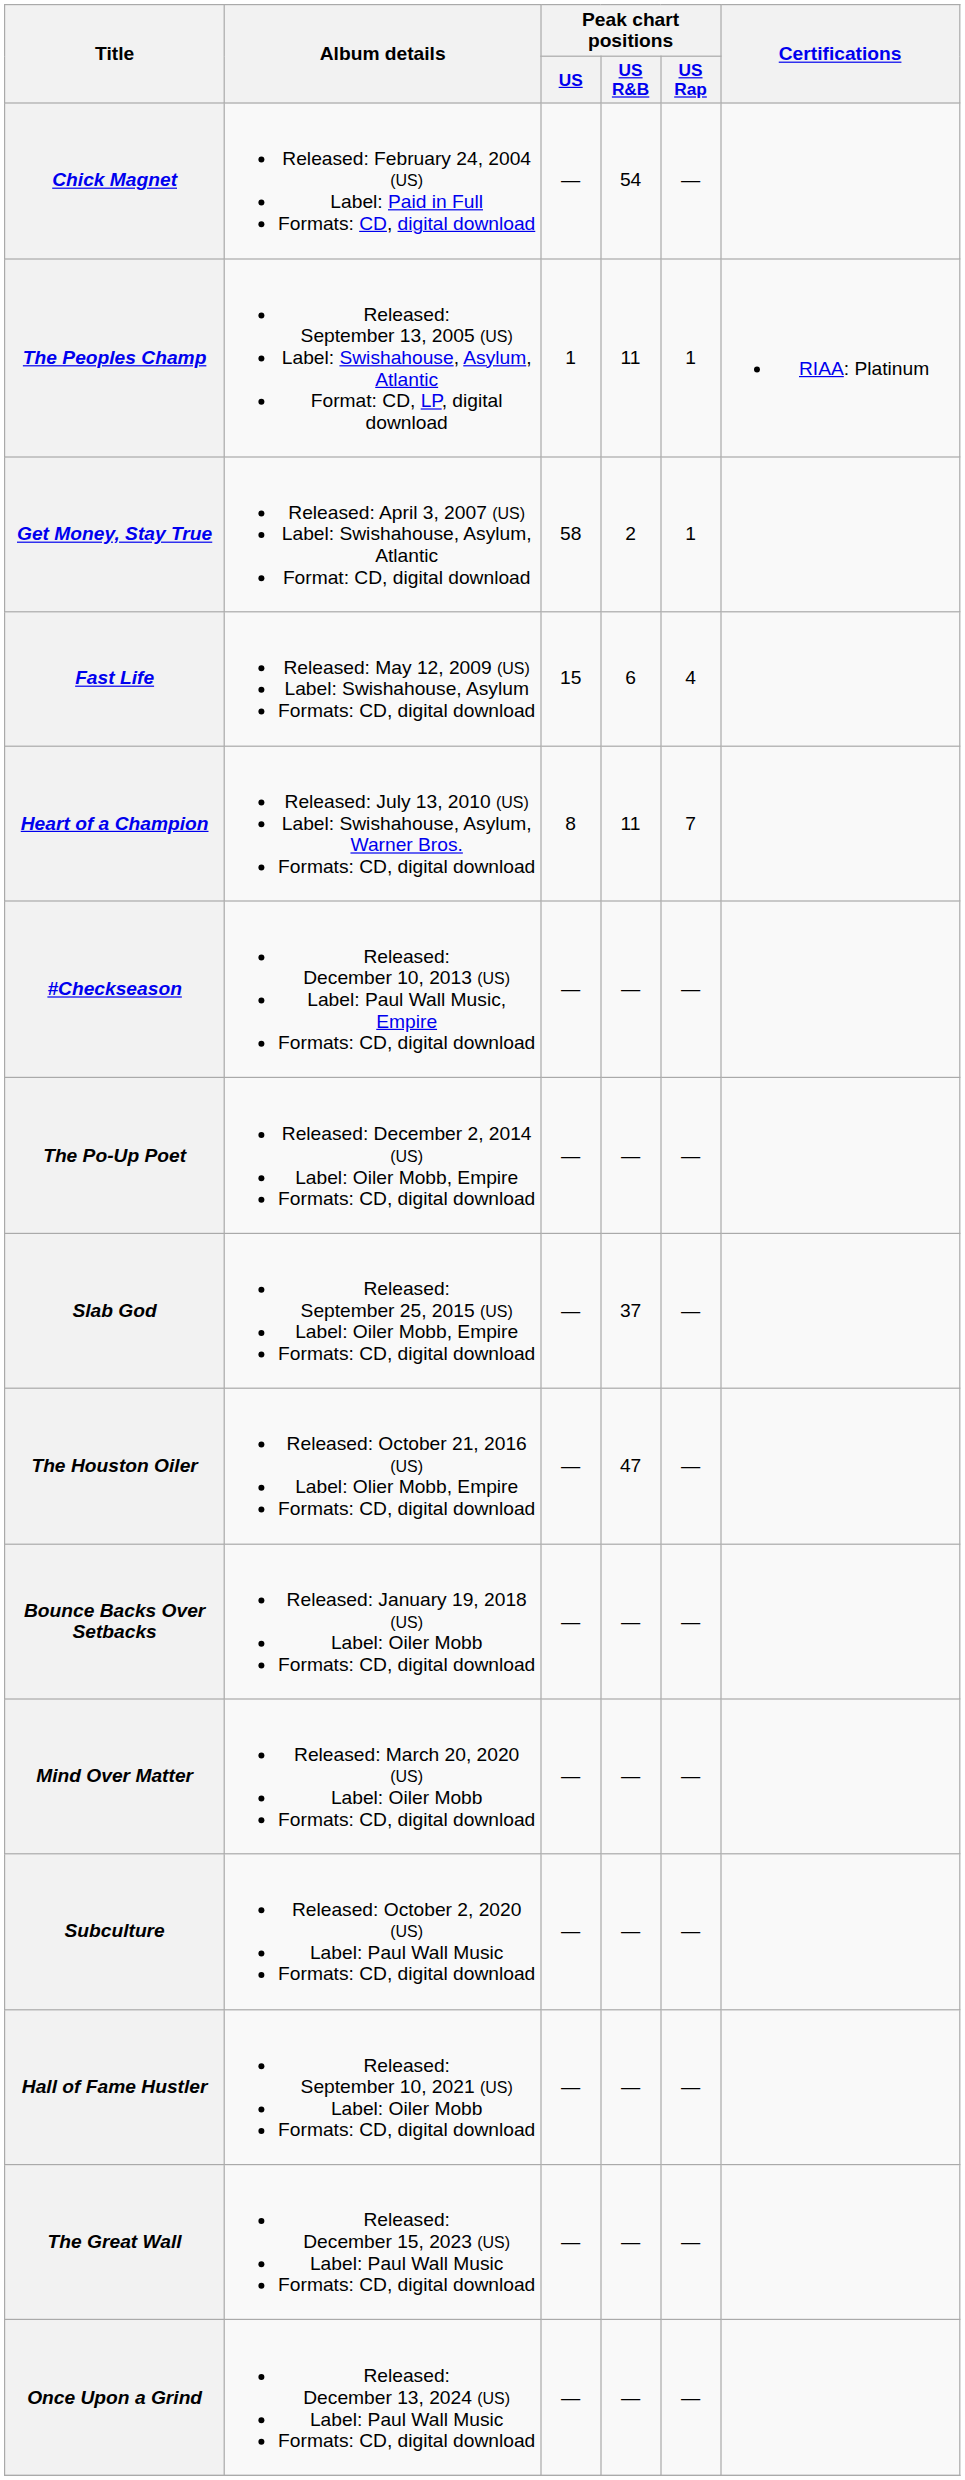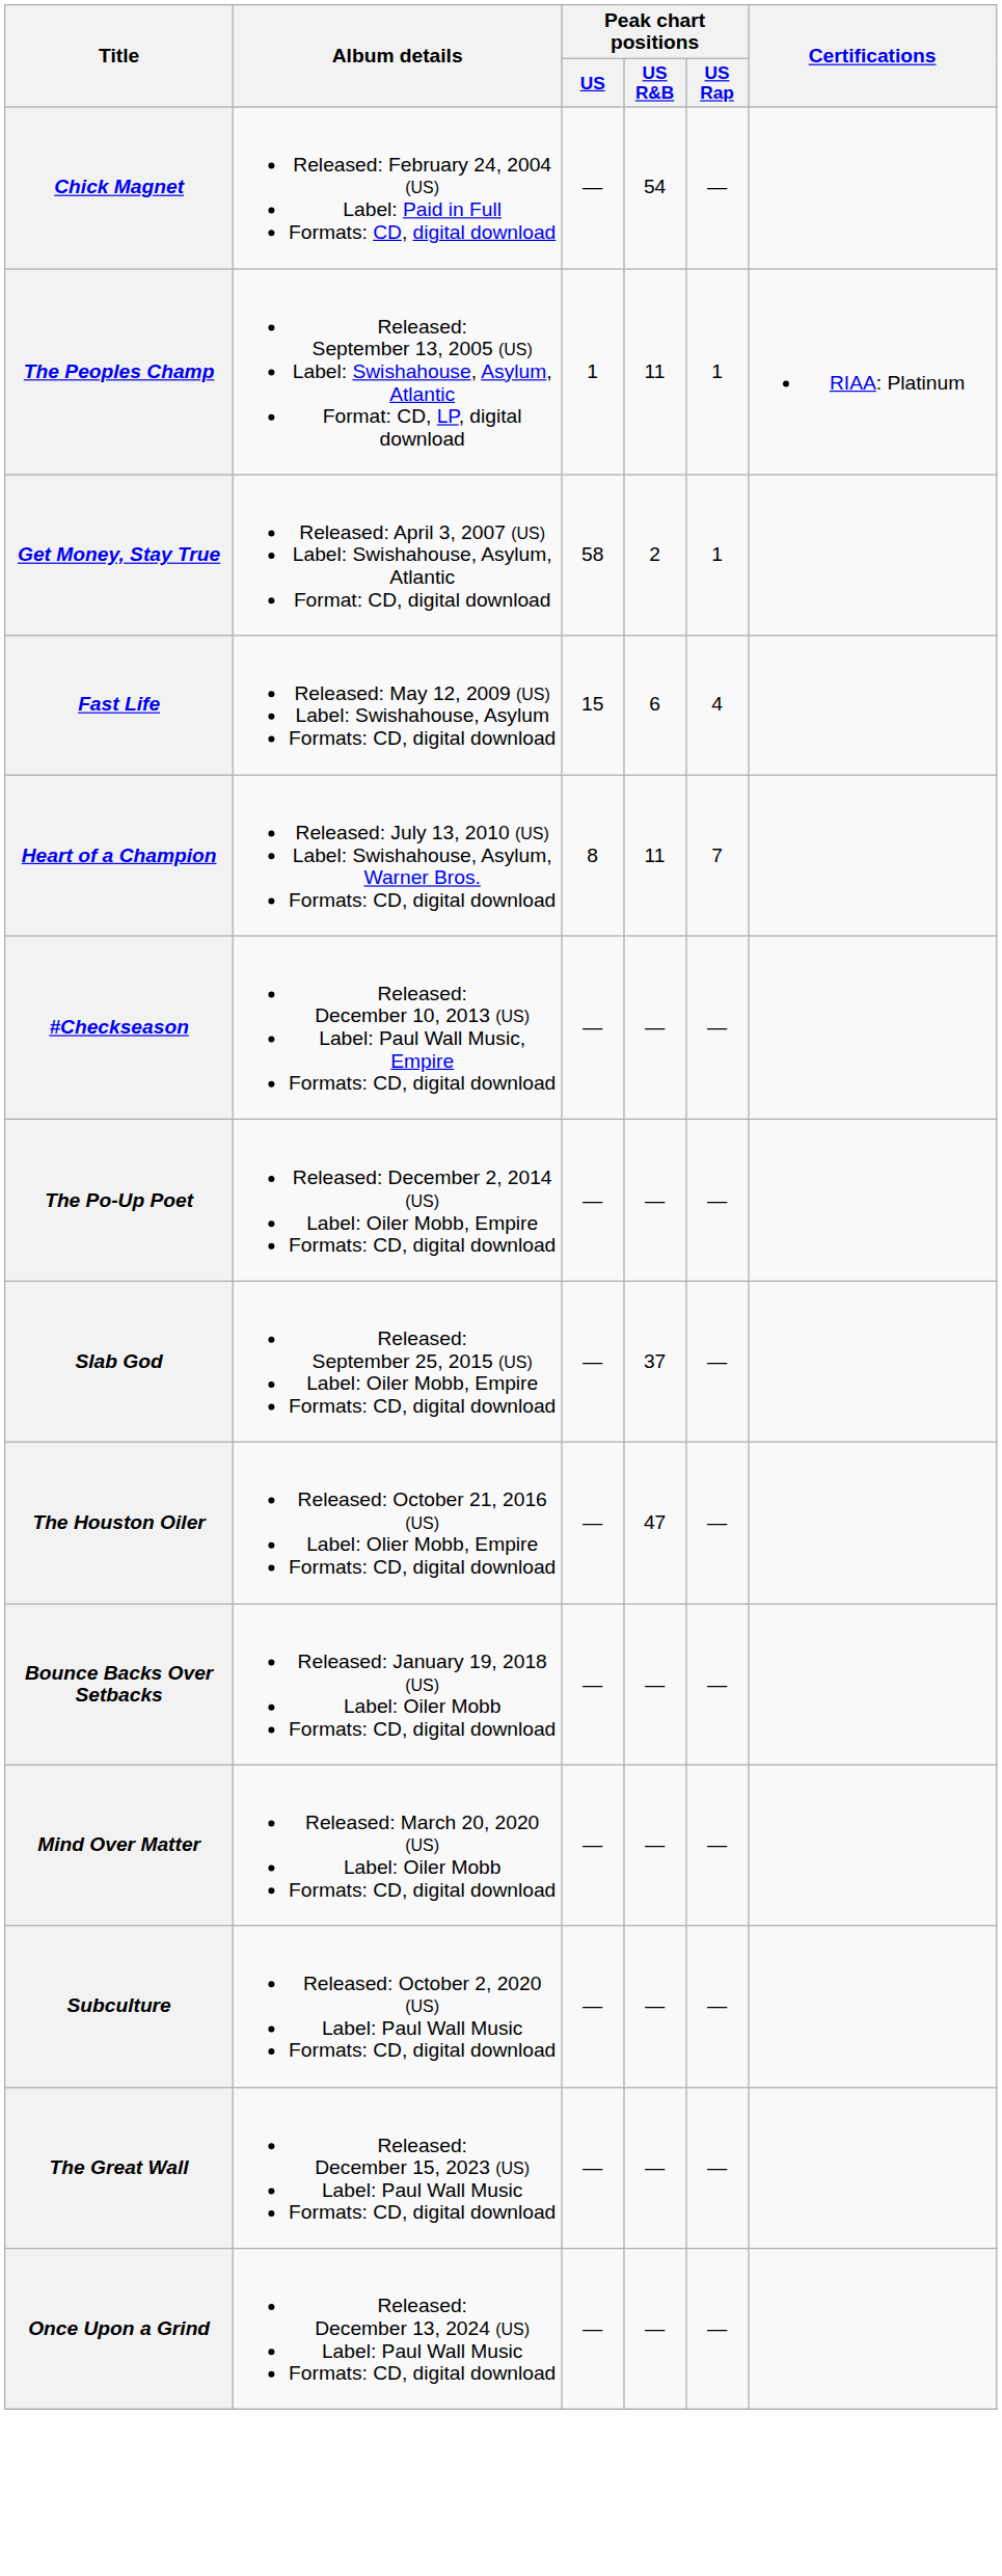- row: Hall of Fame Hustler | Released: September 10, 2021 (US) Label: Oiler Mobb Formats: CD, digital download | — | — | —
